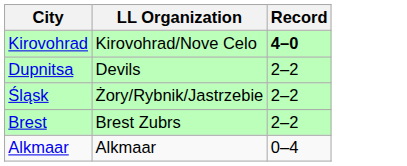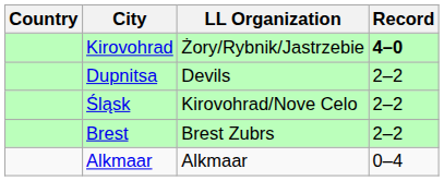+ column: Country
Kirovohrad | LL Organization: Kirovohrad/Nove Celo -> Żory/Rybnik/Jastrzebie
Śląsk | LL Organization: Żory/Rybnik/Jastrzebie -> Kirovohrad/Nove Celo
